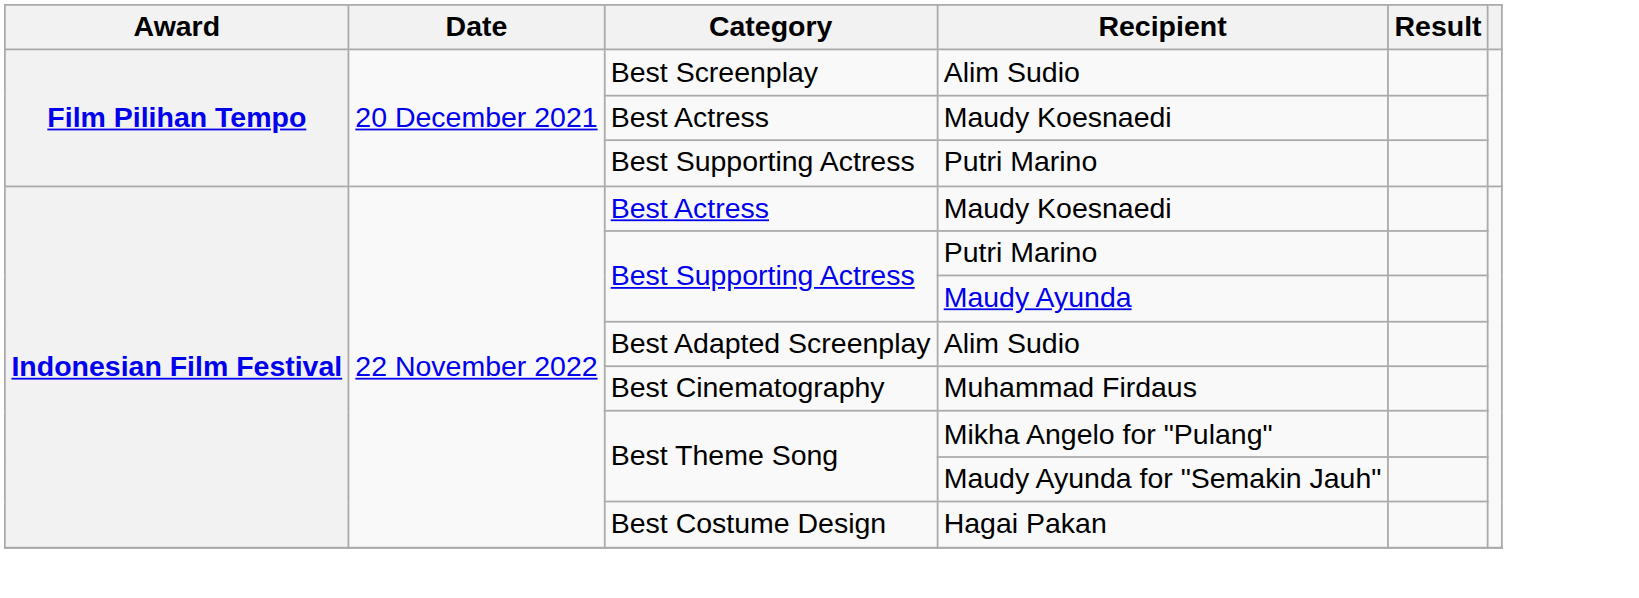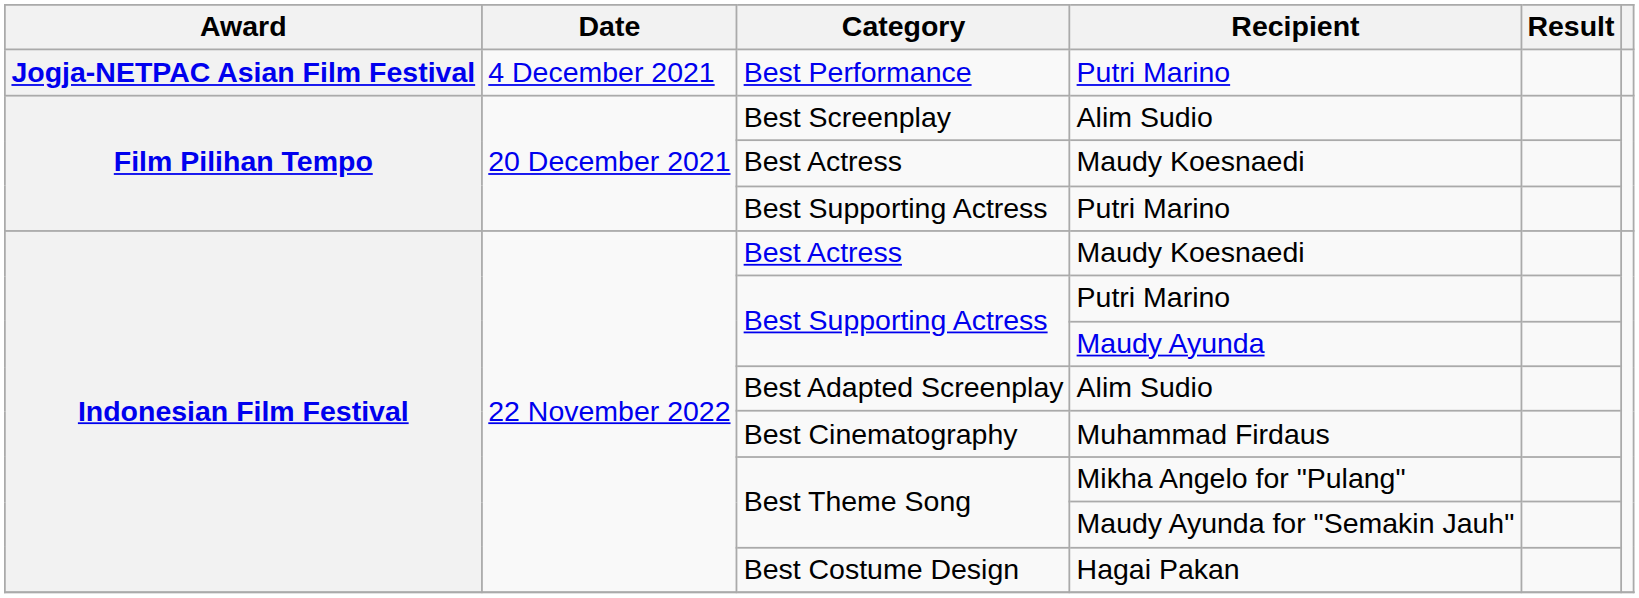+ row: Jogja-NETPAC Asian Film Festival | 4 December 2021 | Best Performance | Putri Marino
